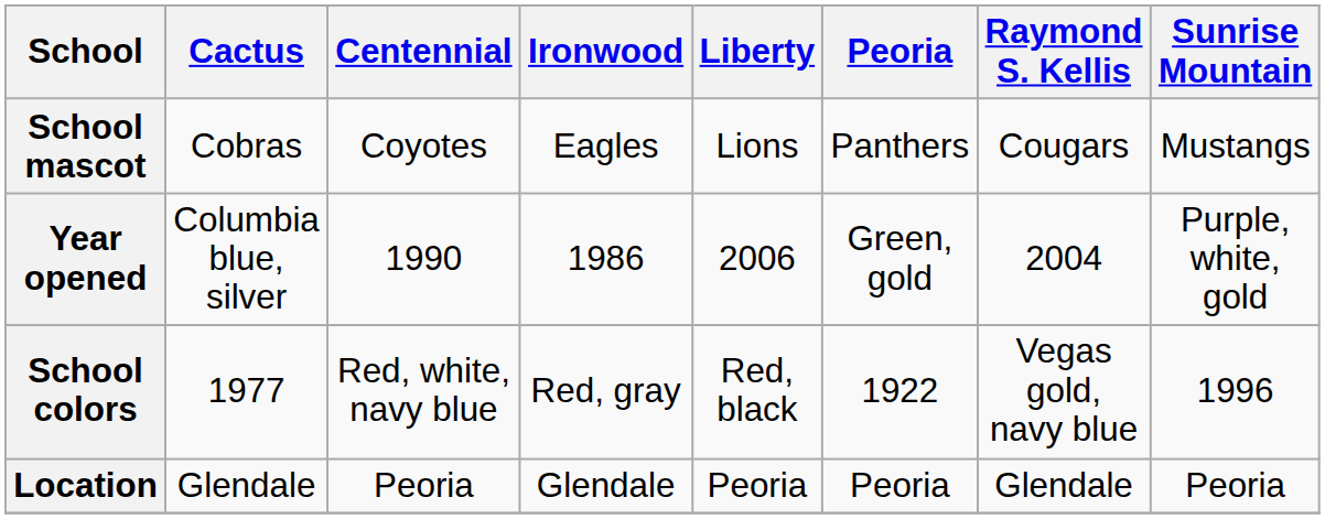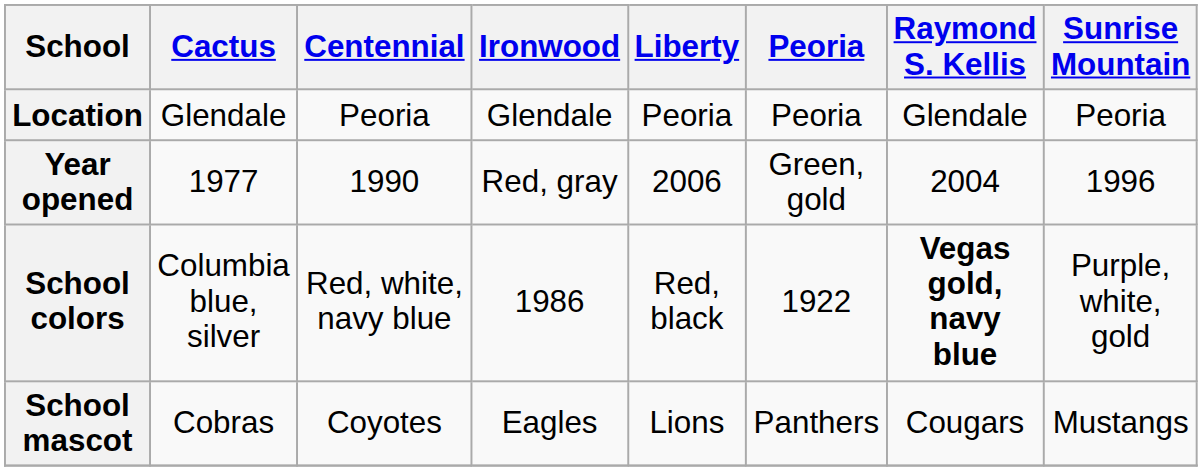rows swapped: Location <-> School mascot
Year opened | Cactus: Columbia blue, silver -> 1977
Year opened | Ironwood: 1986 -> Red, gray
Year opened | Sunrise Mountain: Purple, white, gold -> 1996
School colors | Cactus: 1977 -> Columbia blue, silver
School colors | Ironwood: Red, gray -> 1986
School colors | Raymond S. Kellis: normal -> bold
School colors | Sunrise Mountain: 1996 -> Purple, white, gold
